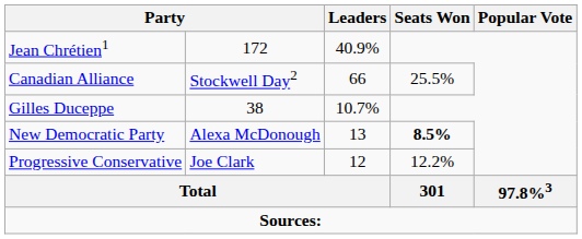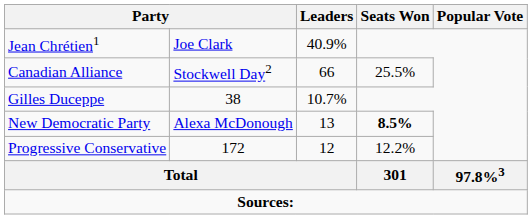Jean Chrétien1 | column 2: 172 -> Joe Clark
Progressive Conservative | column 2: Joe Clark -> 172
